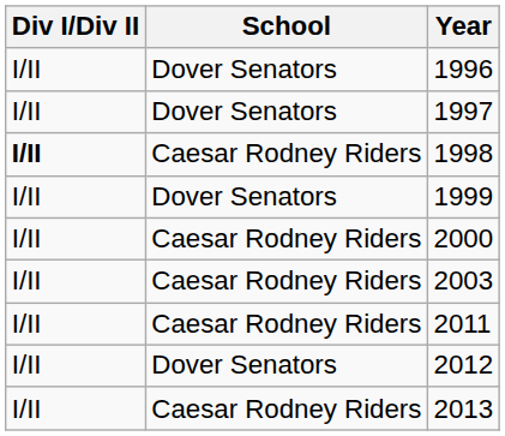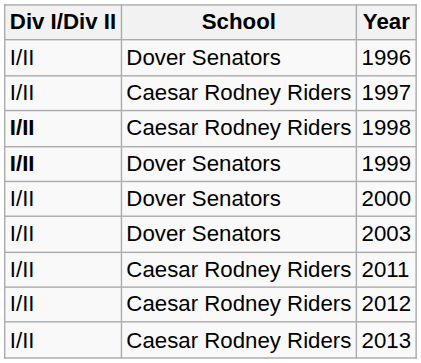1997 | School: Dover Senators -> Caesar Rodney Riders
1999 | Div I/Div II: normal -> bold
2000 | School: Caesar Rodney Riders -> Dover Senators
2003 | School: Caesar Rodney Riders -> Dover Senators
2012 | School: Dover Senators -> Caesar Rodney Riders
